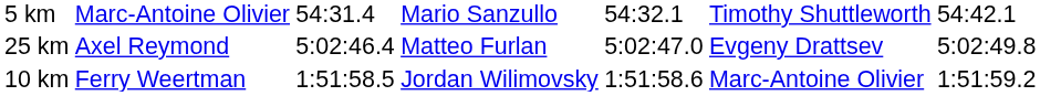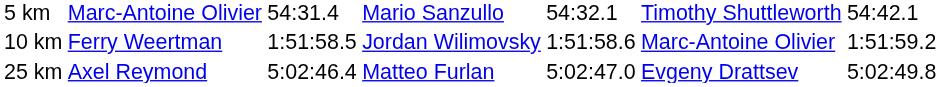rows swapped: 10 km <-> 25 km
